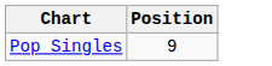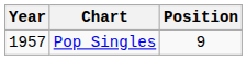+ column: Year | 1957
